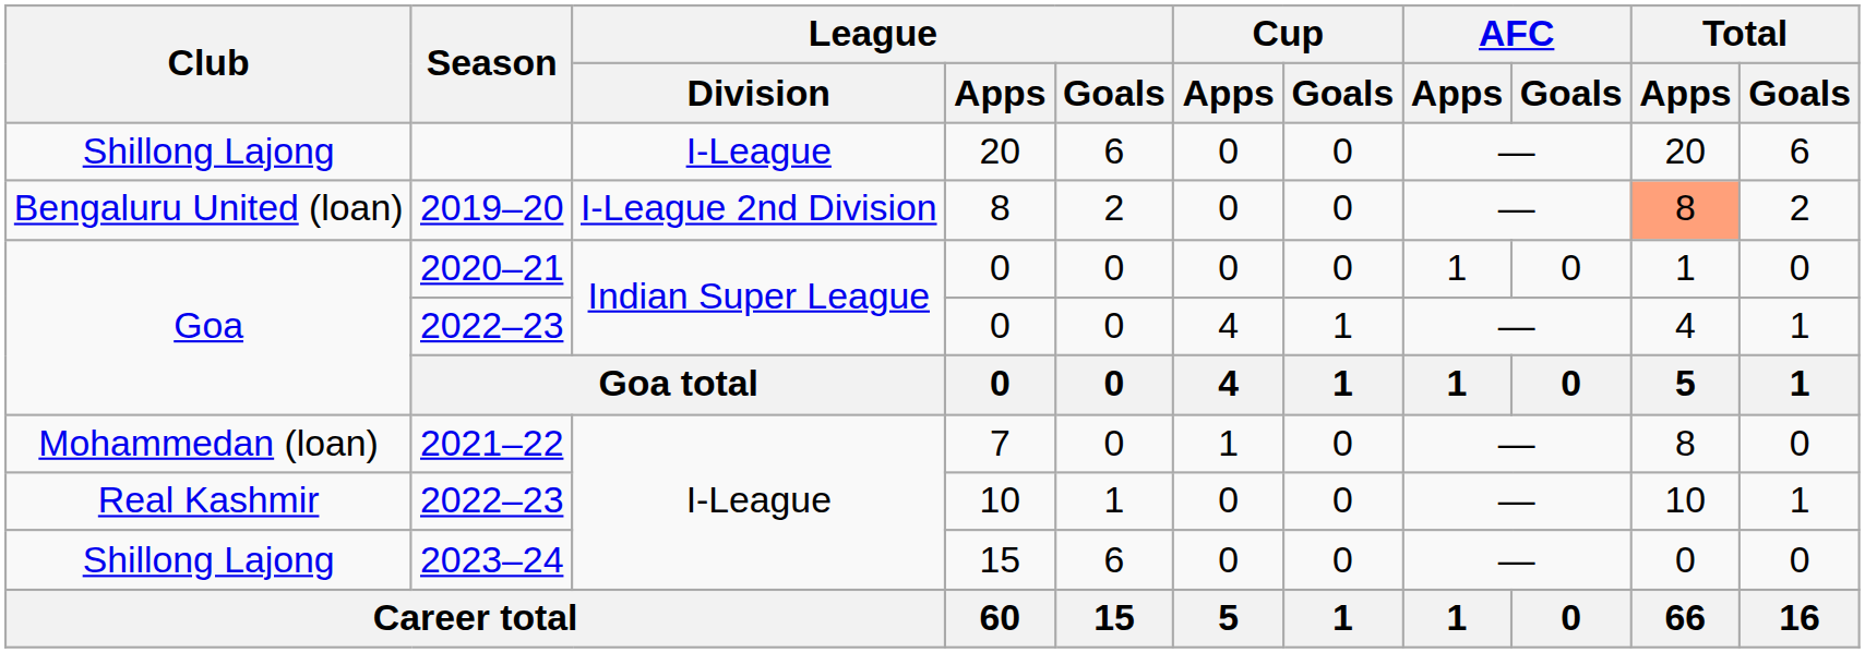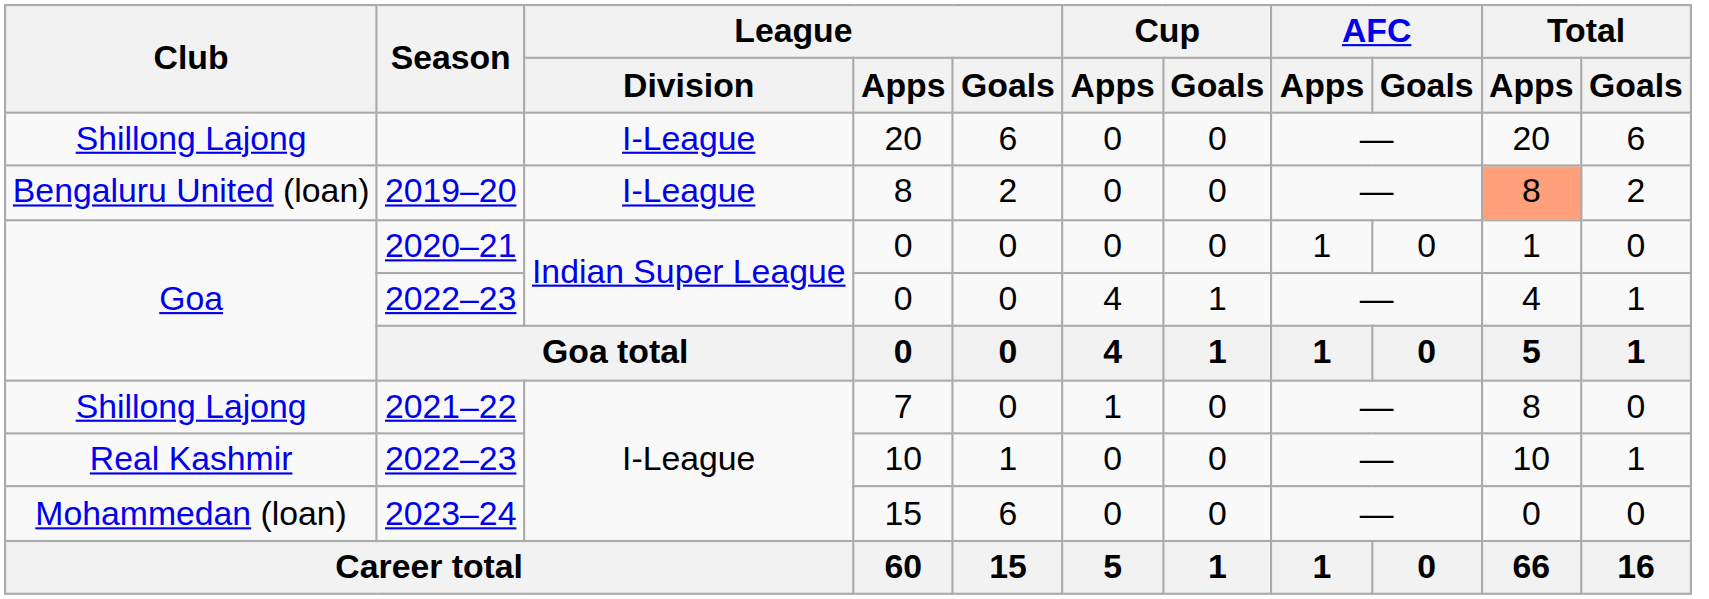2019–20 | League / Division: I-League 2nd Division -> I-League
2021–22 | Club: Mohammedan (loan) -> Shillong Lajong
2023–24 | Club: Shillong Lajong -> Mohammedan (loan)
